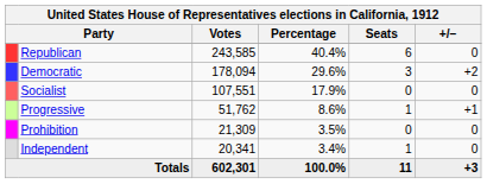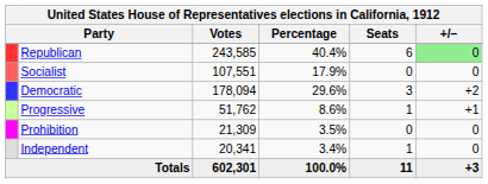Republican | +/–: no background -> lightgreen background
rows swapped: Democratic <-> Socialist
